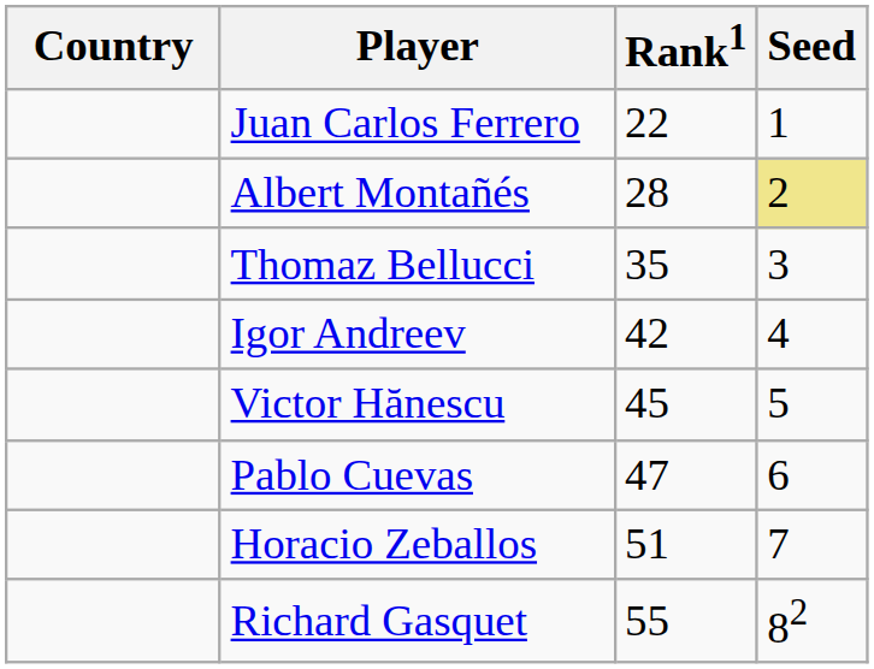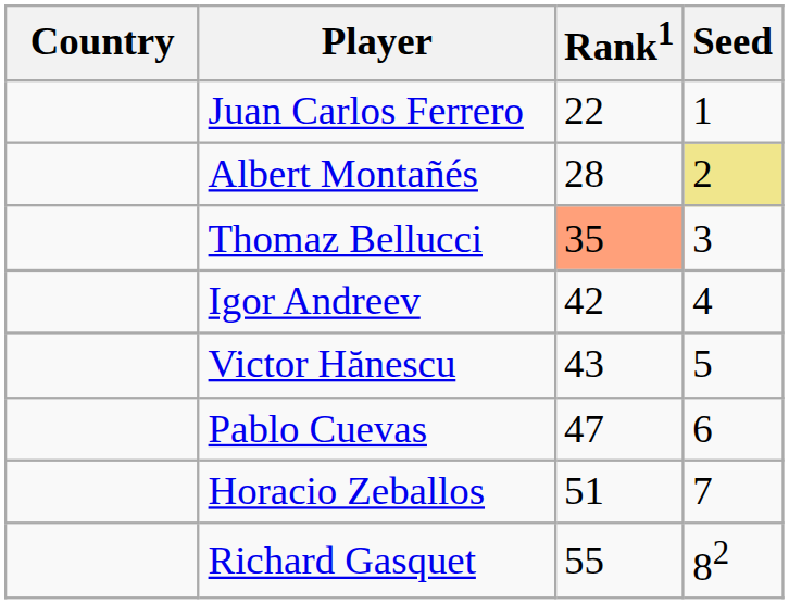Thomaz Bellucci | Rank1: no background -> lightsalmon background
Victor Hănescu | Rank1: 45 -> 43
